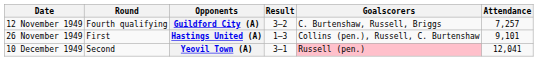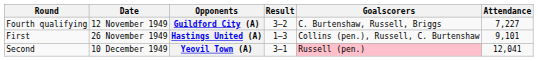columns swapped: Date <-> Round
Guildford City (A) | Attendance: 7,257 -> 7,227
